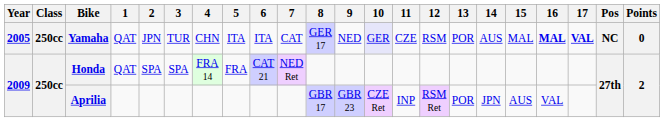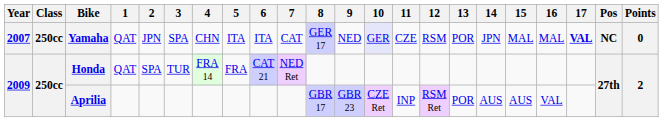Yamaha | Year: 2005 -> 2007
Yamaha | 3: TUR -> SPA
Yamaha | 14: AUS -> JPN
Yamaha | 16: bold -> normal
Honda | 3: SPA -> TUR
Aprilia | 14: JPN -> AUS
